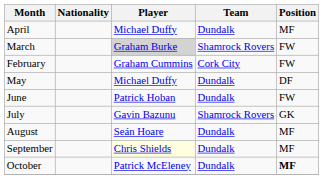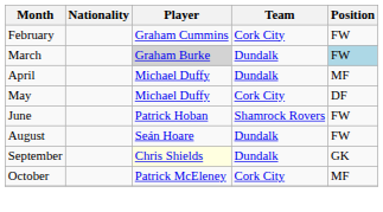rows swapped: February <-> April
March | Team: Shamrock Rovers -> Dundalk
March | Position: no background -> lightblue background
May | Team: Dundalk -> Cork City
June | Team: Dundalk -> Shamrock Rovers
- row: July | Gavin Bazunu | Shamrock Rovers | GK
August | Position: MF -> FW
September | Position: MF -> GK
October | Team: Dundalk -> Cork City
October | Position: bold -> normal
